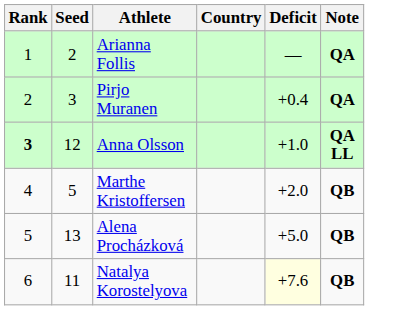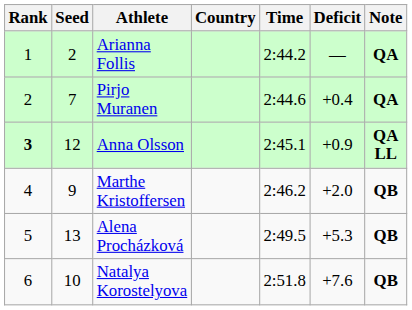+ column: Time | 2:44.2 | 2:44.6 | 2:45.1 | 2:46.2 | 2:49.5 | 2:51.8
Pirjo Muranen | Seed: 3 -> 7
Anna Olsson | Deficit: +1.0 -> +0.9
Marthe Kristoffersen | Seed: 5 -> 9
Alena Procházková | Deficit: +5.0 -> +5.3
Natalya Korostelyova | Seed: 11 -> 10
Natalya Korostelyova | Deficit: lightyellow background -> no background
